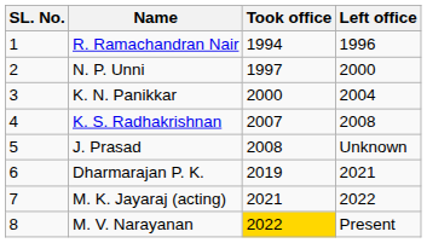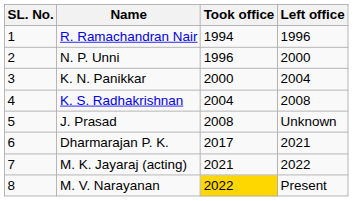N. P. Unni | Took office: 1997 -> 1996
K. S. Radhakrishnan | Took office: 2007 -> 2004
Dharmarajan P. K. | Took office: 2019 -> 2017
